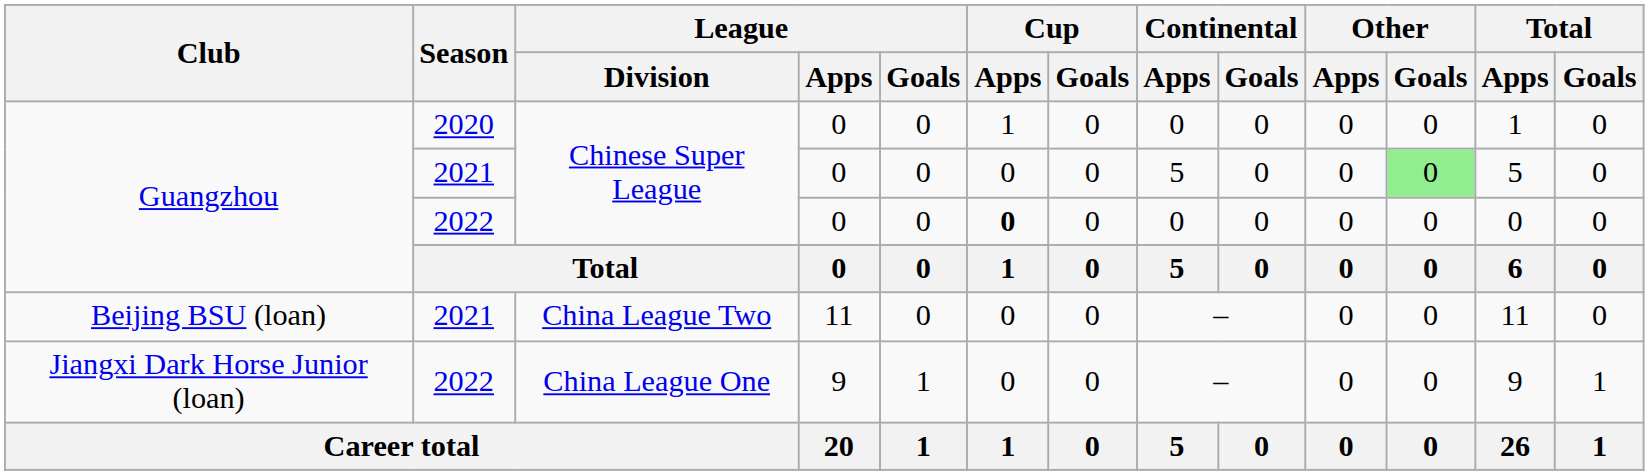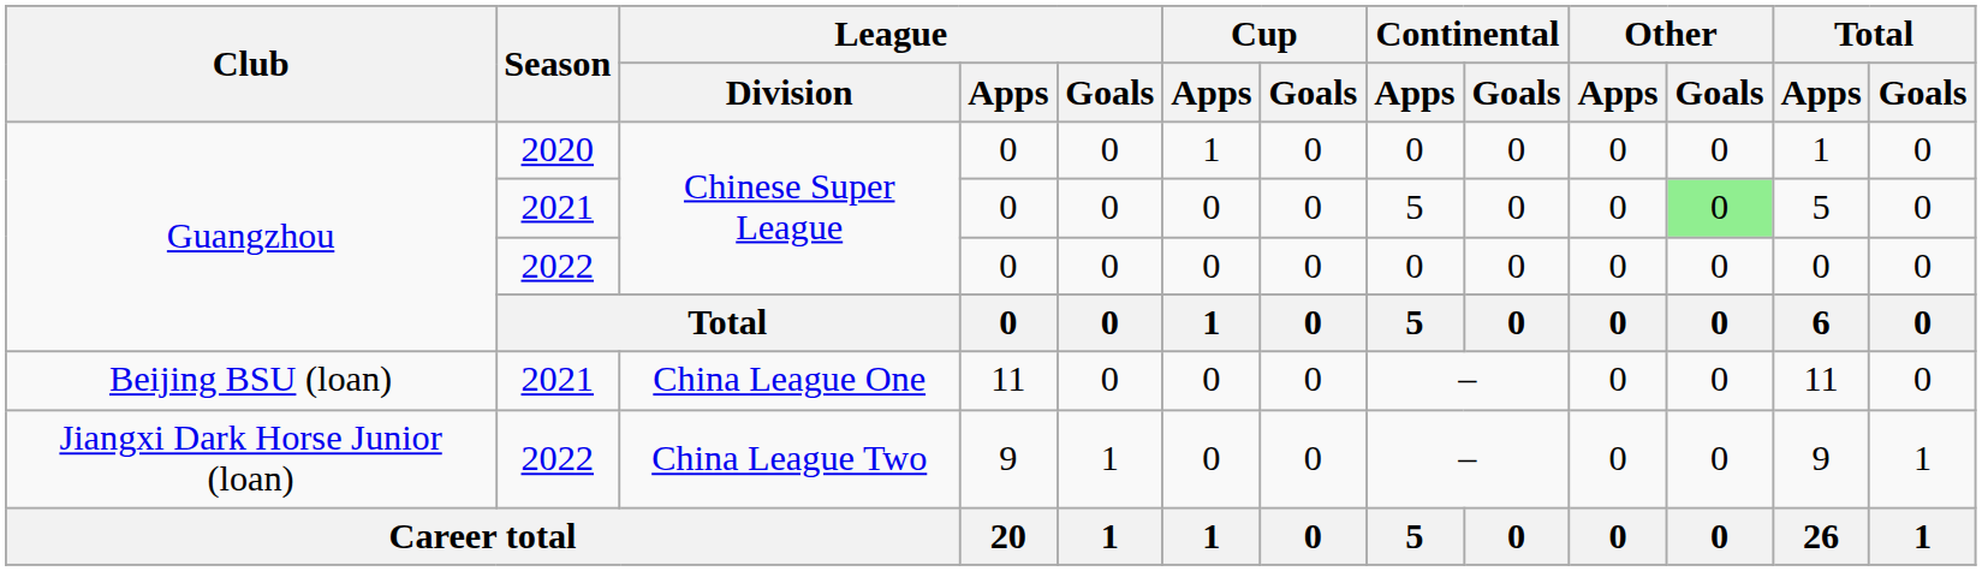Guangzhou / 2022 | Cup / Apps: bold -> normal
Beijing BSU (loan) | League / Division: China League Two -> China League One
Jiangxi Dark Horse Junior (loan) | League / Division: China League One -> China League Two
